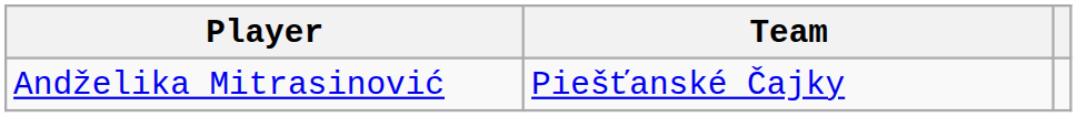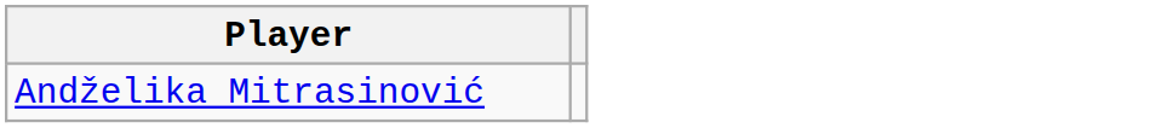- column: Team | Piešťanské Čajky
